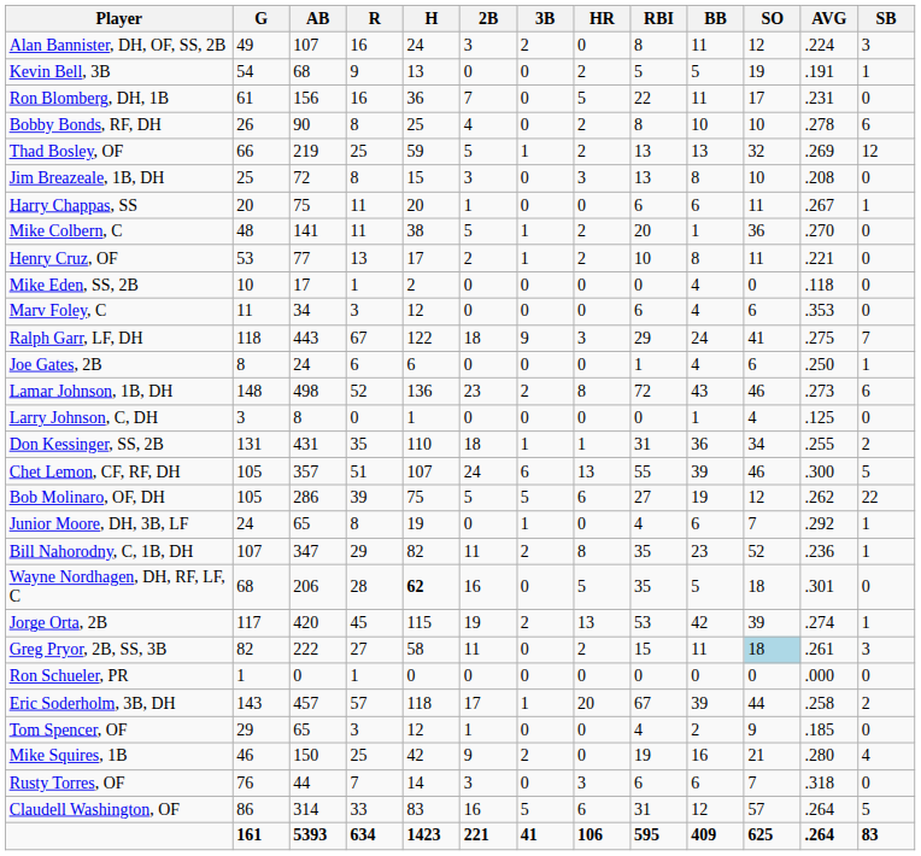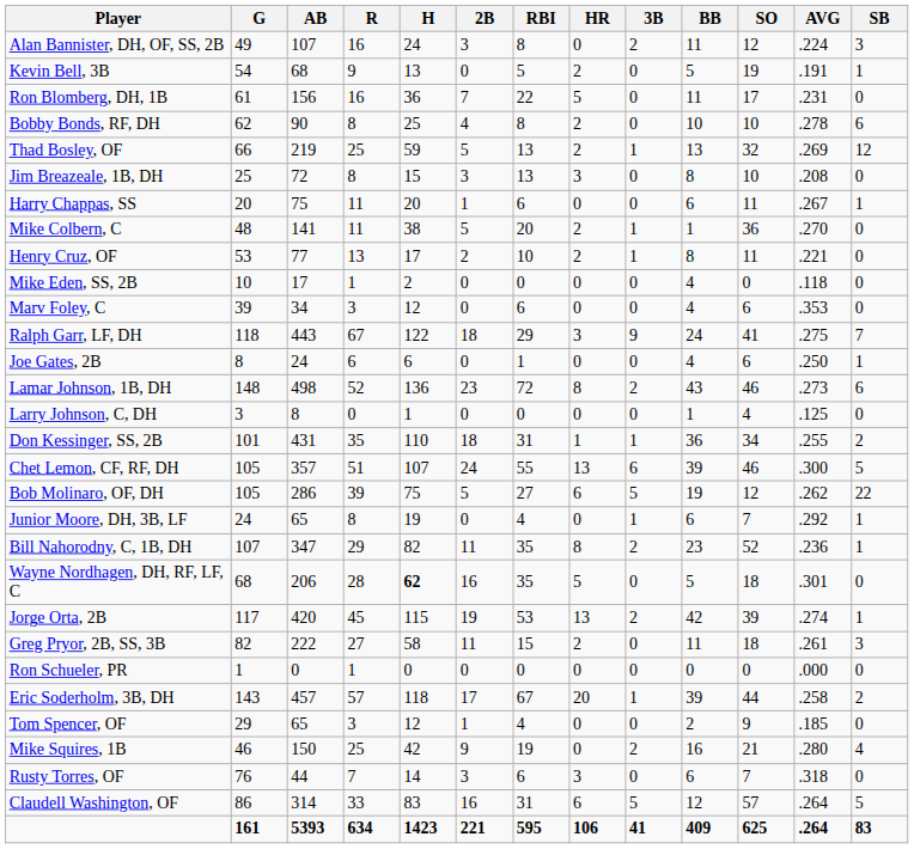columns swapped: 3B <-> RBI
Bobby Bonds, RF, DH | G: 26 -> 62
Marv Foley, C | G: 11 -> 39
Don Kessinger, SS, 2B | G: 131 -> 101
Greg Pryor, 2B, SS, 3B | SO: lightblue background -> no background
